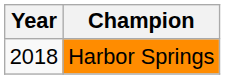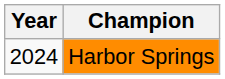Harbor Springs | Year: 2018 -> 2024
